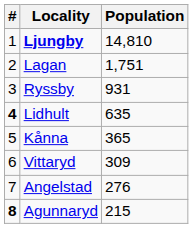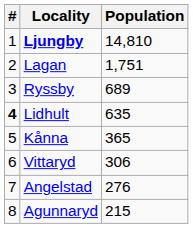Ryssby | Population: 931 -> 689
Vittaryd | Population: 309 -> 306
Agunnaryd | #: bold -> normal
